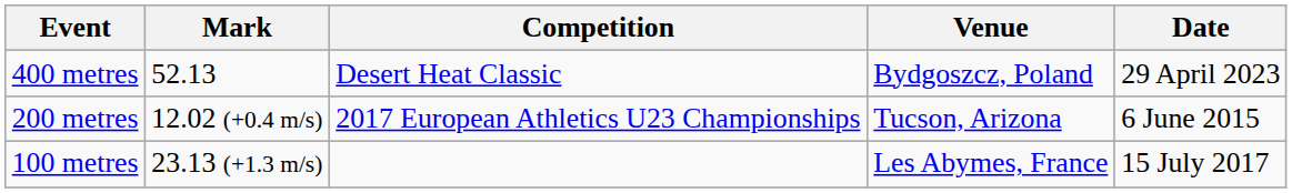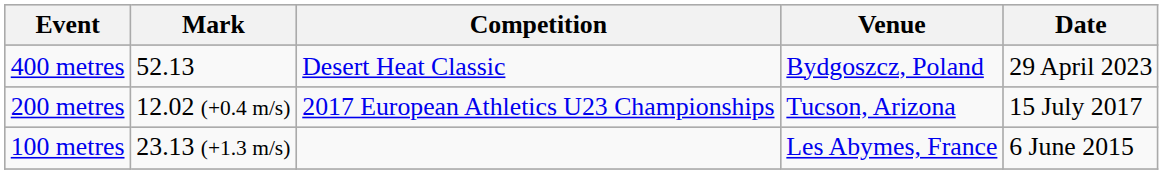200 metres | Date: 6 June 2015 -> 15 July 2017
100 metres | Date: 15 July 2017 -> 6 June 2015
